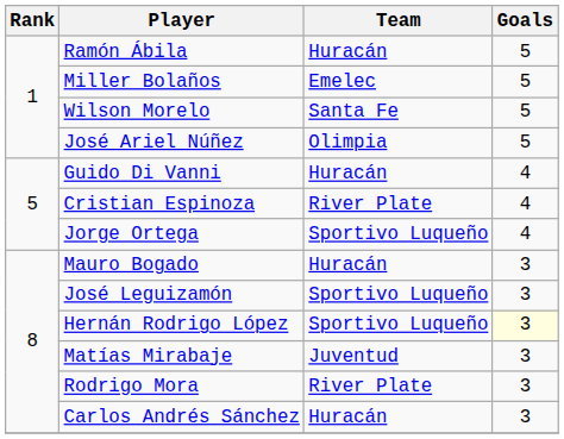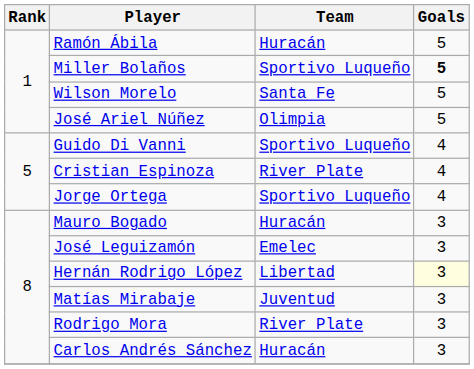Miller Bolaños | Team: Emelec -> Sportivo Luqueño
Miller Bolaños | Goals: normal -> bold
Guido Di Vanni | Team: Huracán -> Sportivo Luqueño
José Leguizamón | Team: Sportivo Luqueño -> Emelec
Hernán Rodrigo López | Team: Sportivo Luqueño -> Libertad
